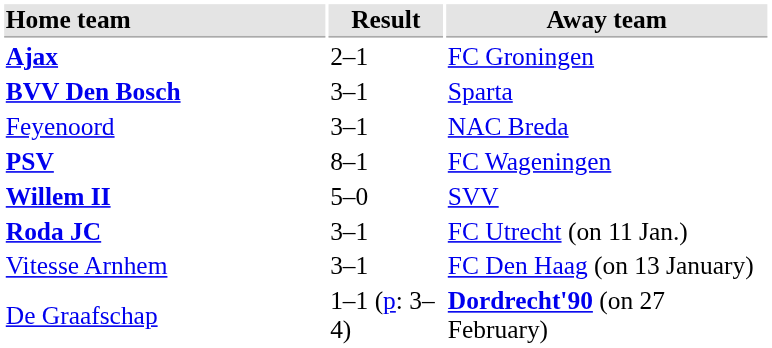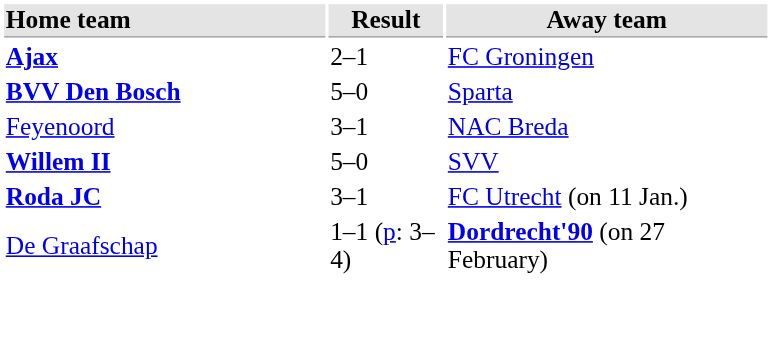BVV Den Bosch | Result: 3–1 -> 5–0
- row: PSV | 8–1 | FC Wageningen
- row: Vitesse Arnhem | 3–1 | FC Den Haag (on 13 January)
